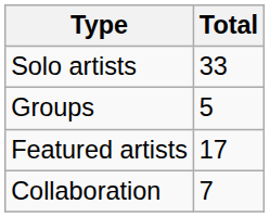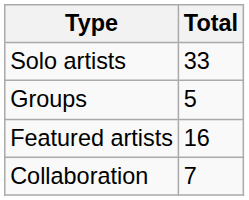Featured artists | Total: 17 -> 16
